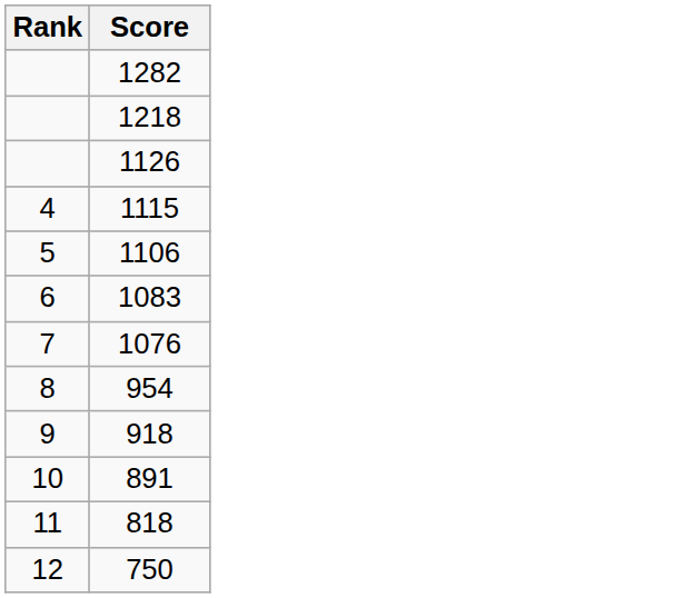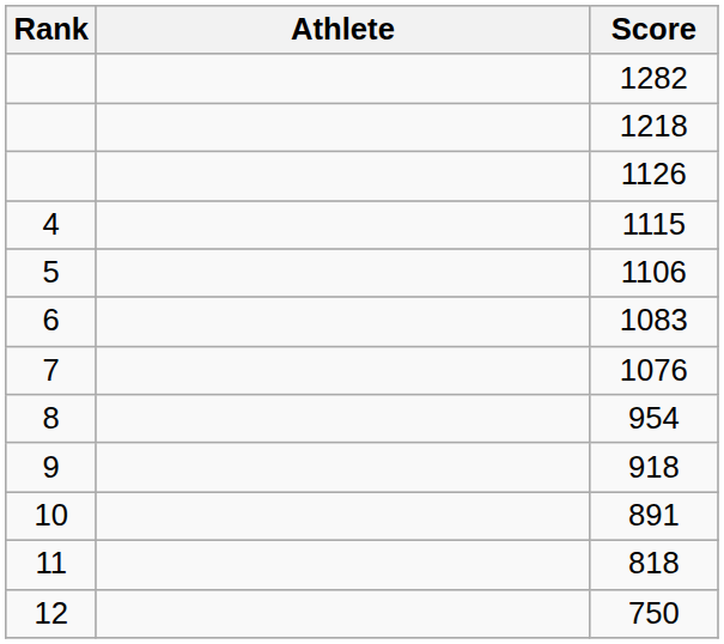+ column: Athlete
